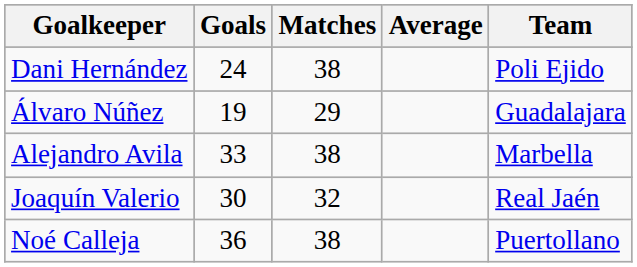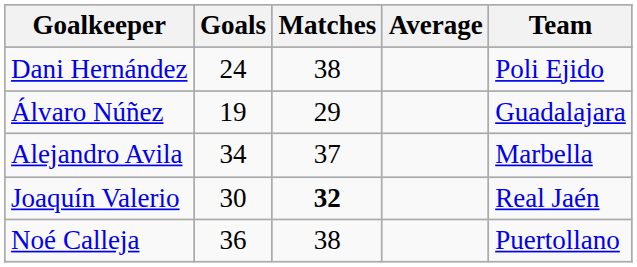Alejandro Avila | Goals: 33 -> 34
Alejandro Avila | Matches: 38 -> 37
Joaquín Valerio | Matches: normal -> bold
